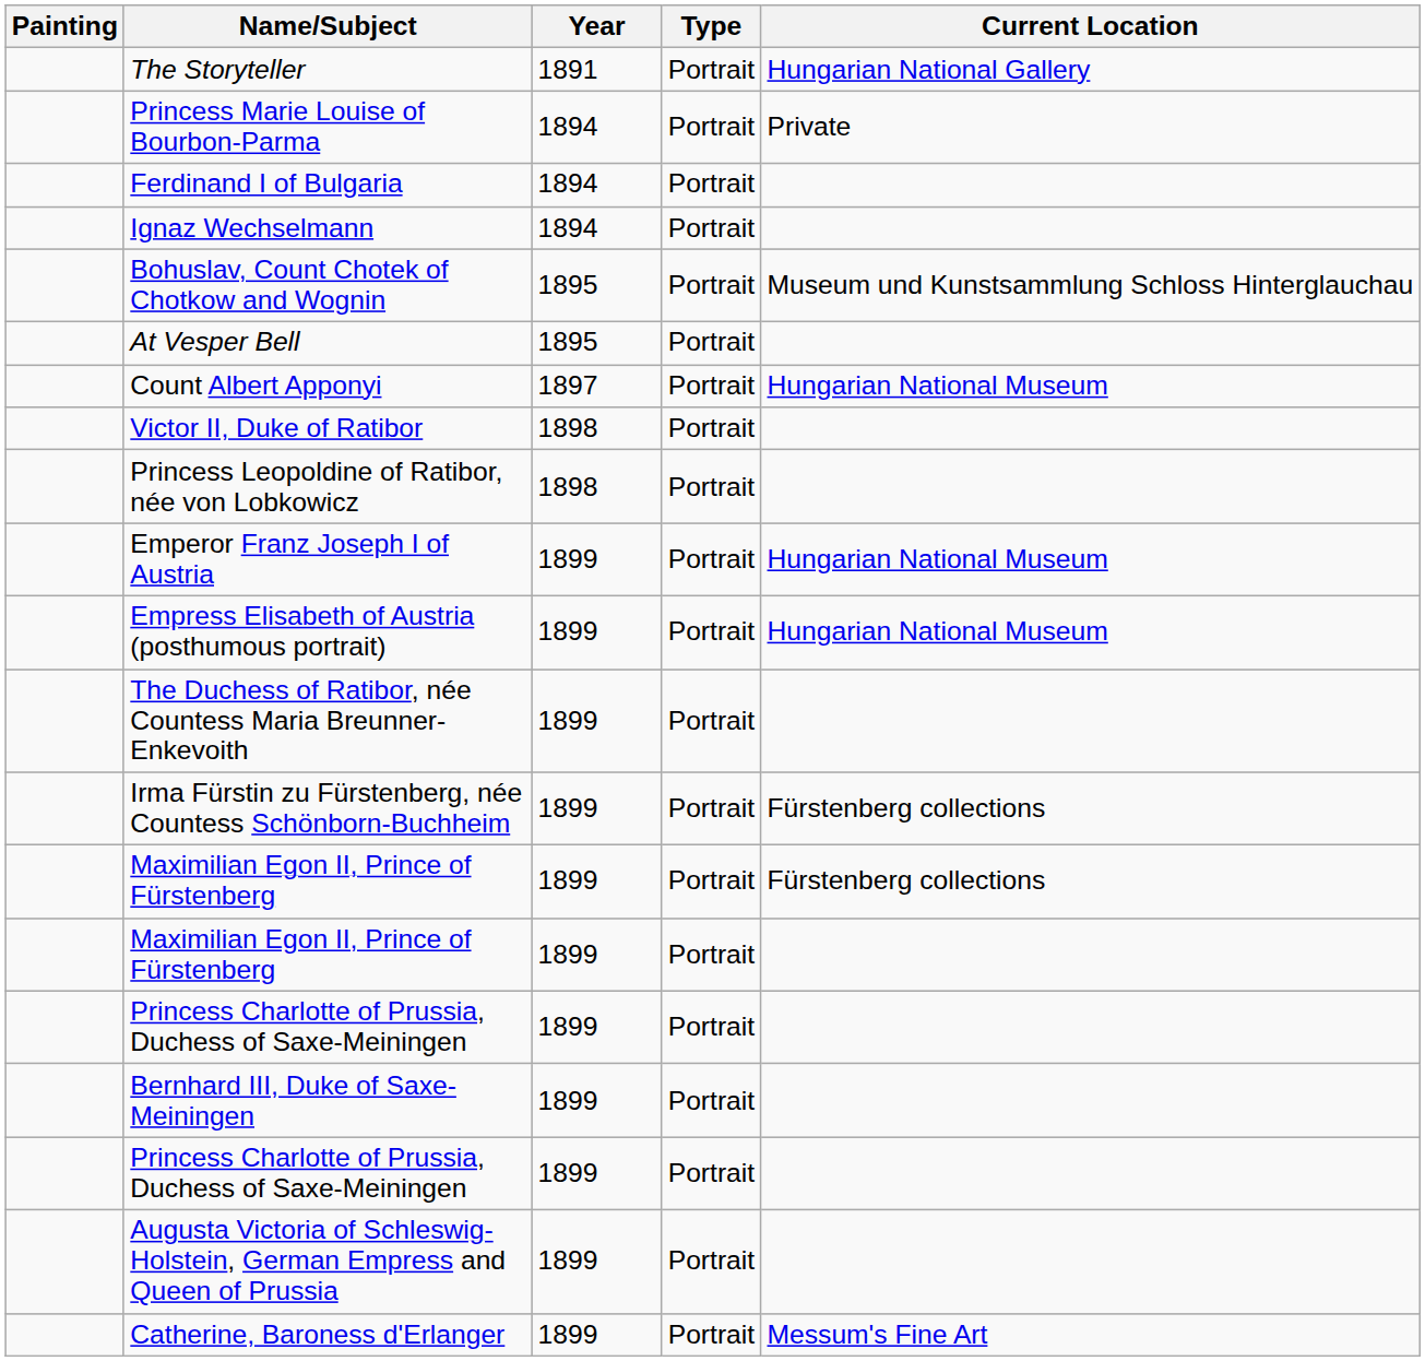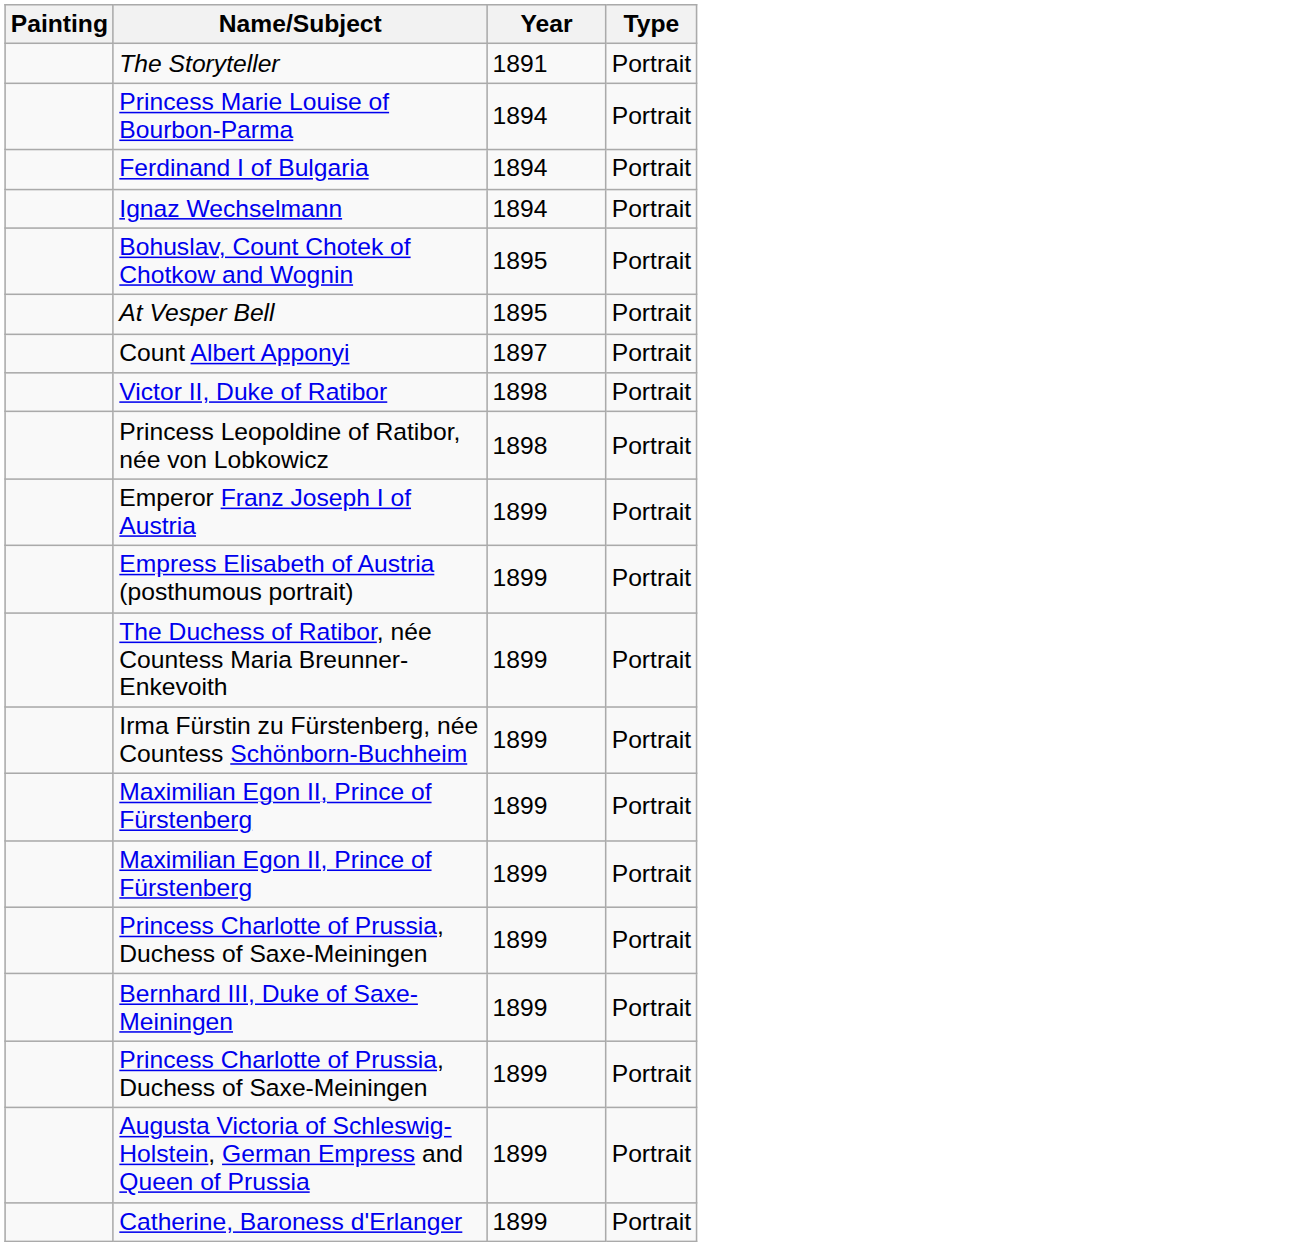- column: Current Location | Hungarian National Gallery | Private | Museum und Kunstsammlung Schloss Hinterglauchau | Hungarian National Museum | Hungarian National Museum | Hungarian National Museum | Fürstenberg collections | Fürstenberg collections | Messum's Fine Art
